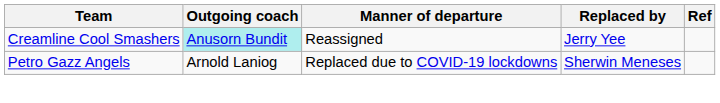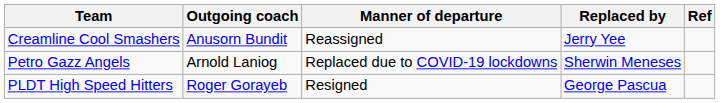Creamline Cool Smashers | Outgoing coach: paleturquoise background -> no background
+ row: PLDT High Speed Hitters | Roger Gorayeb | Resigned | George Pascua
